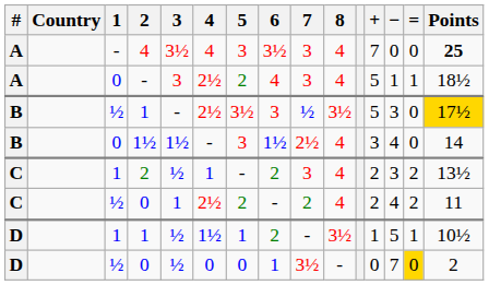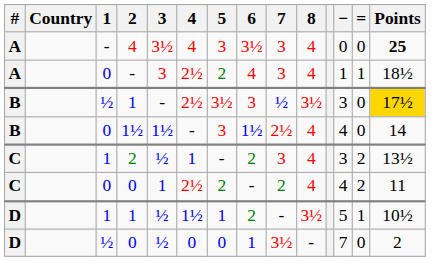- column: + | 7 | 5 | 5 | 3 | 2 | 2 | 1 | 0
C / 0 | 1: ½ -> 0
D / 0 | =: gold background -> no background
